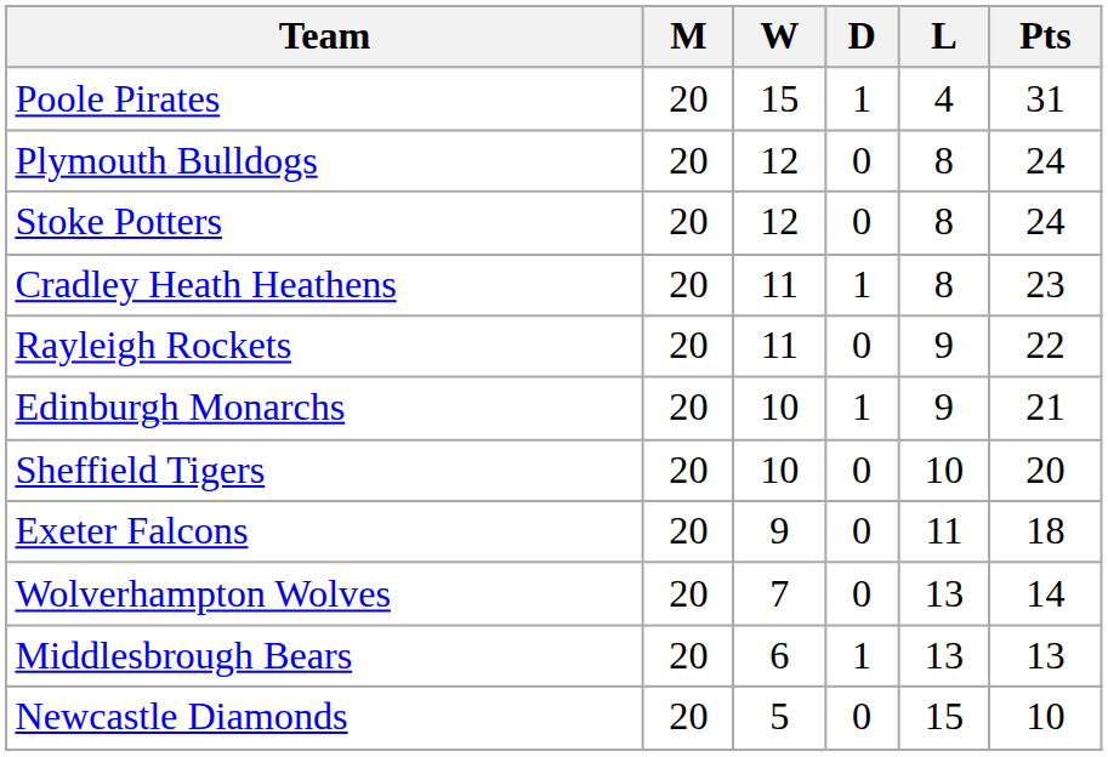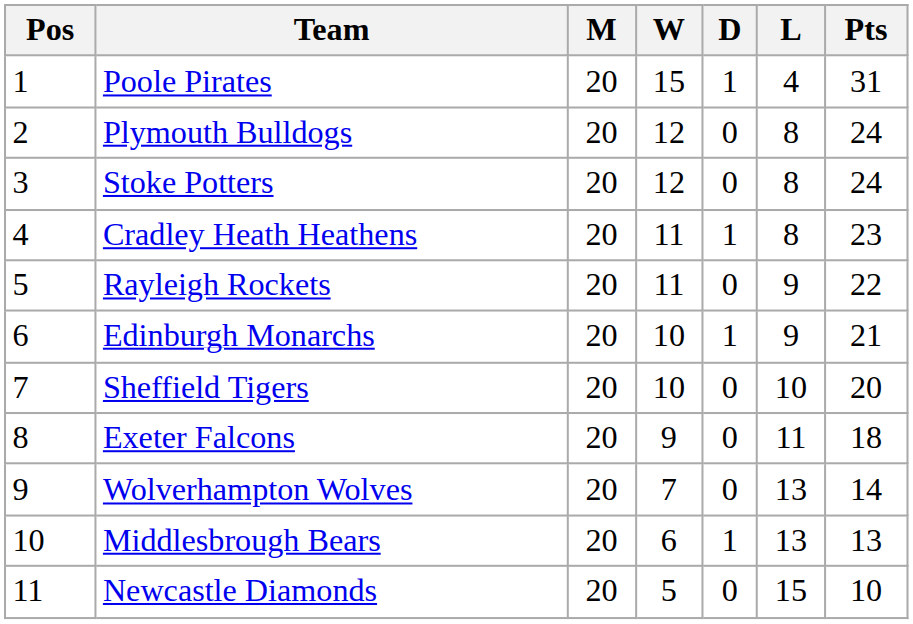+ column: Pos | 1 | 2 | 3 | 4 | 5 | 6 | 7 | 8 | 9 | 10 | 11
